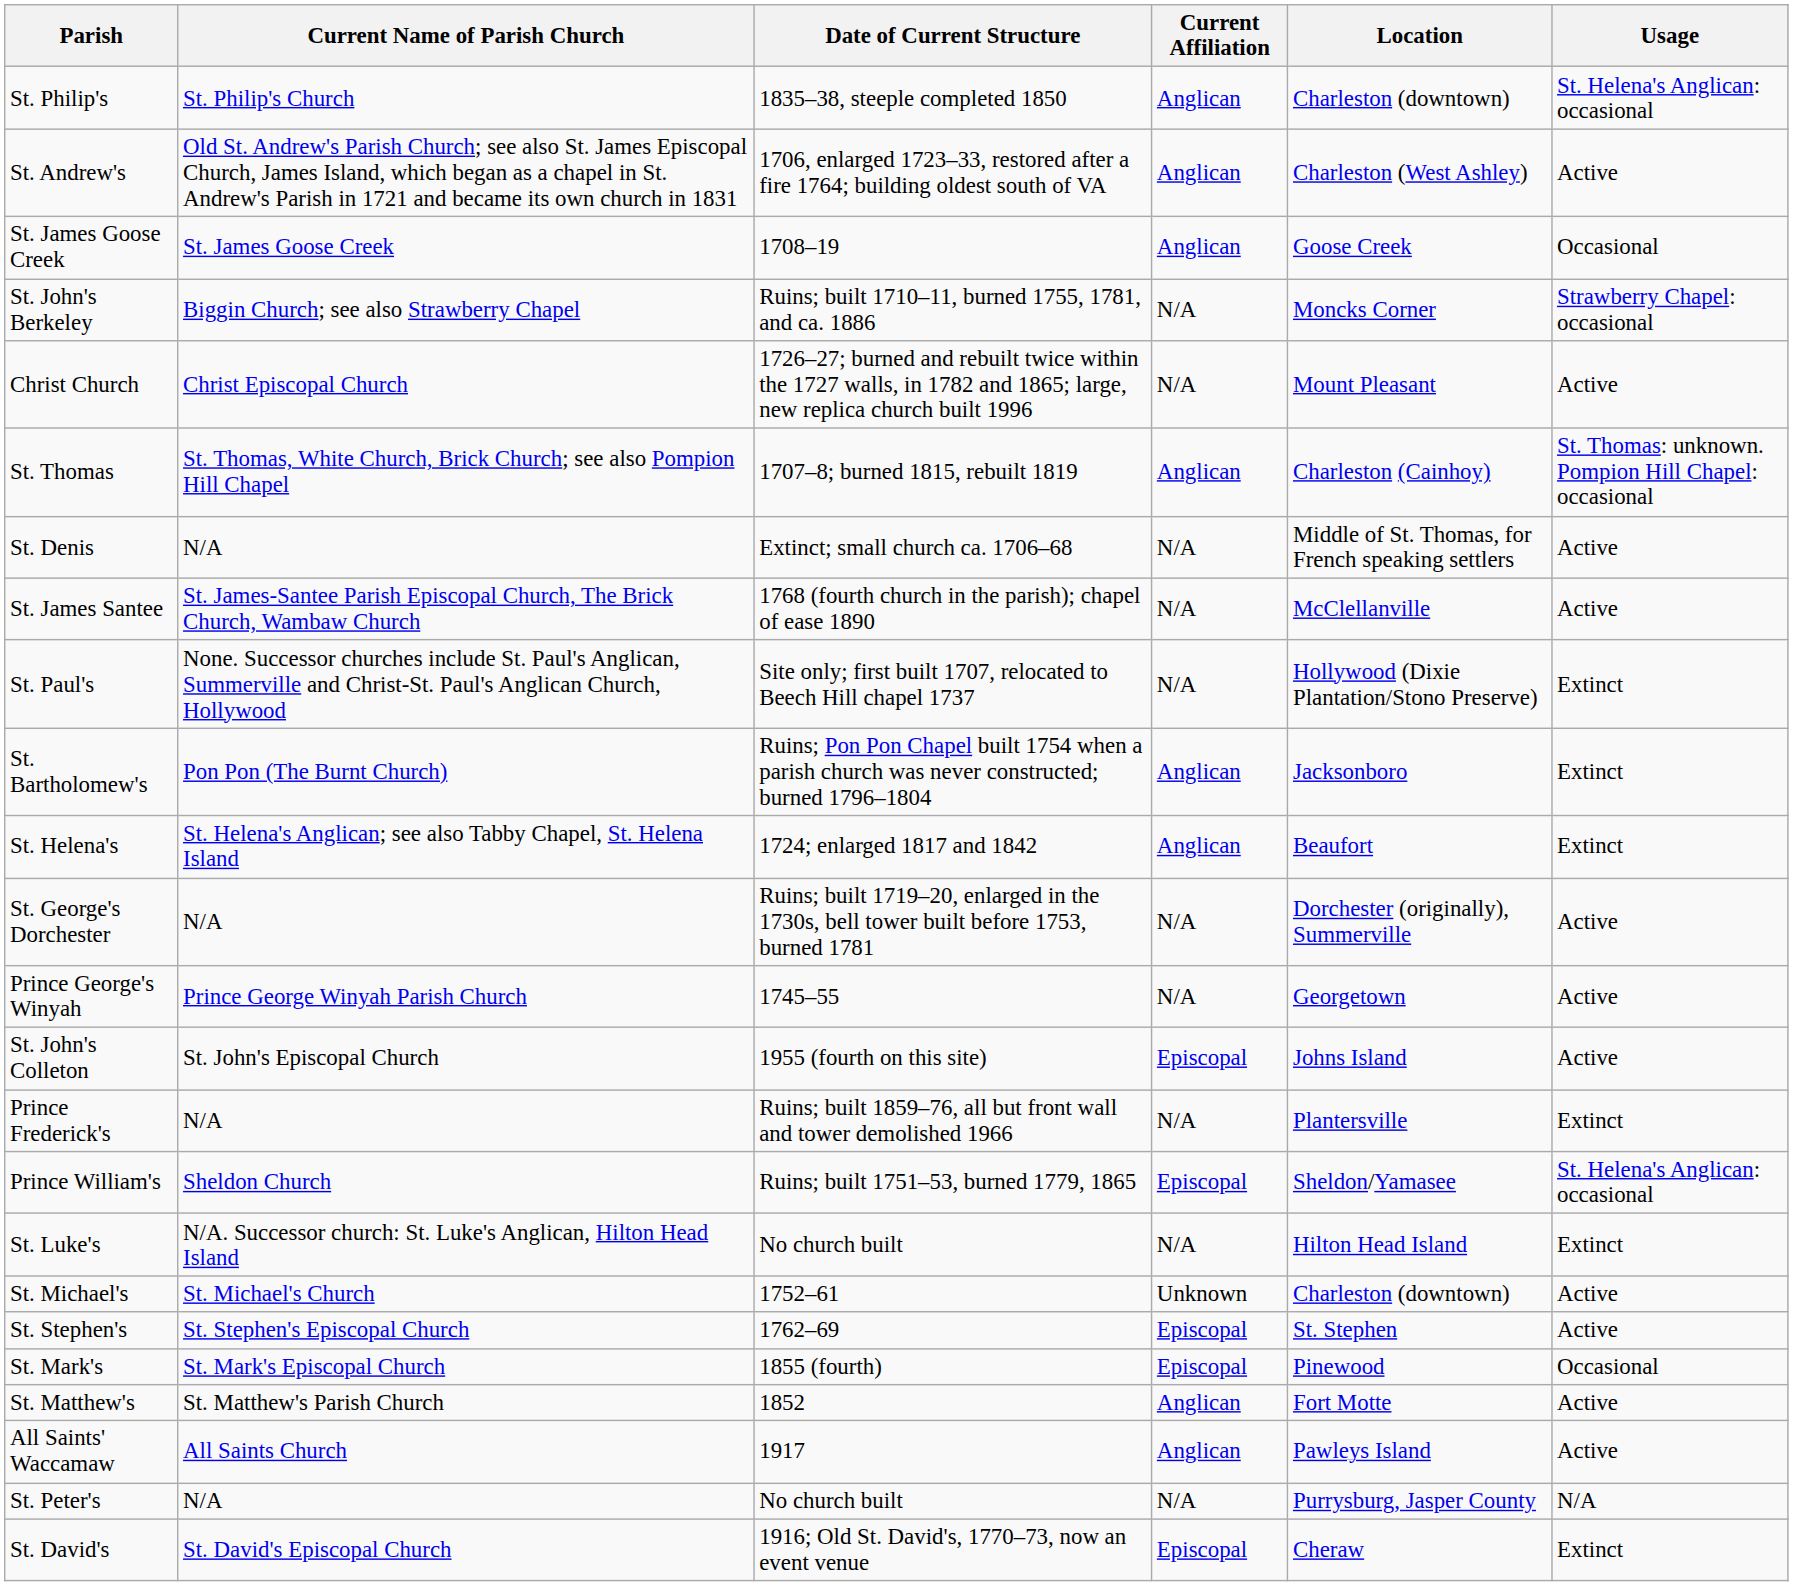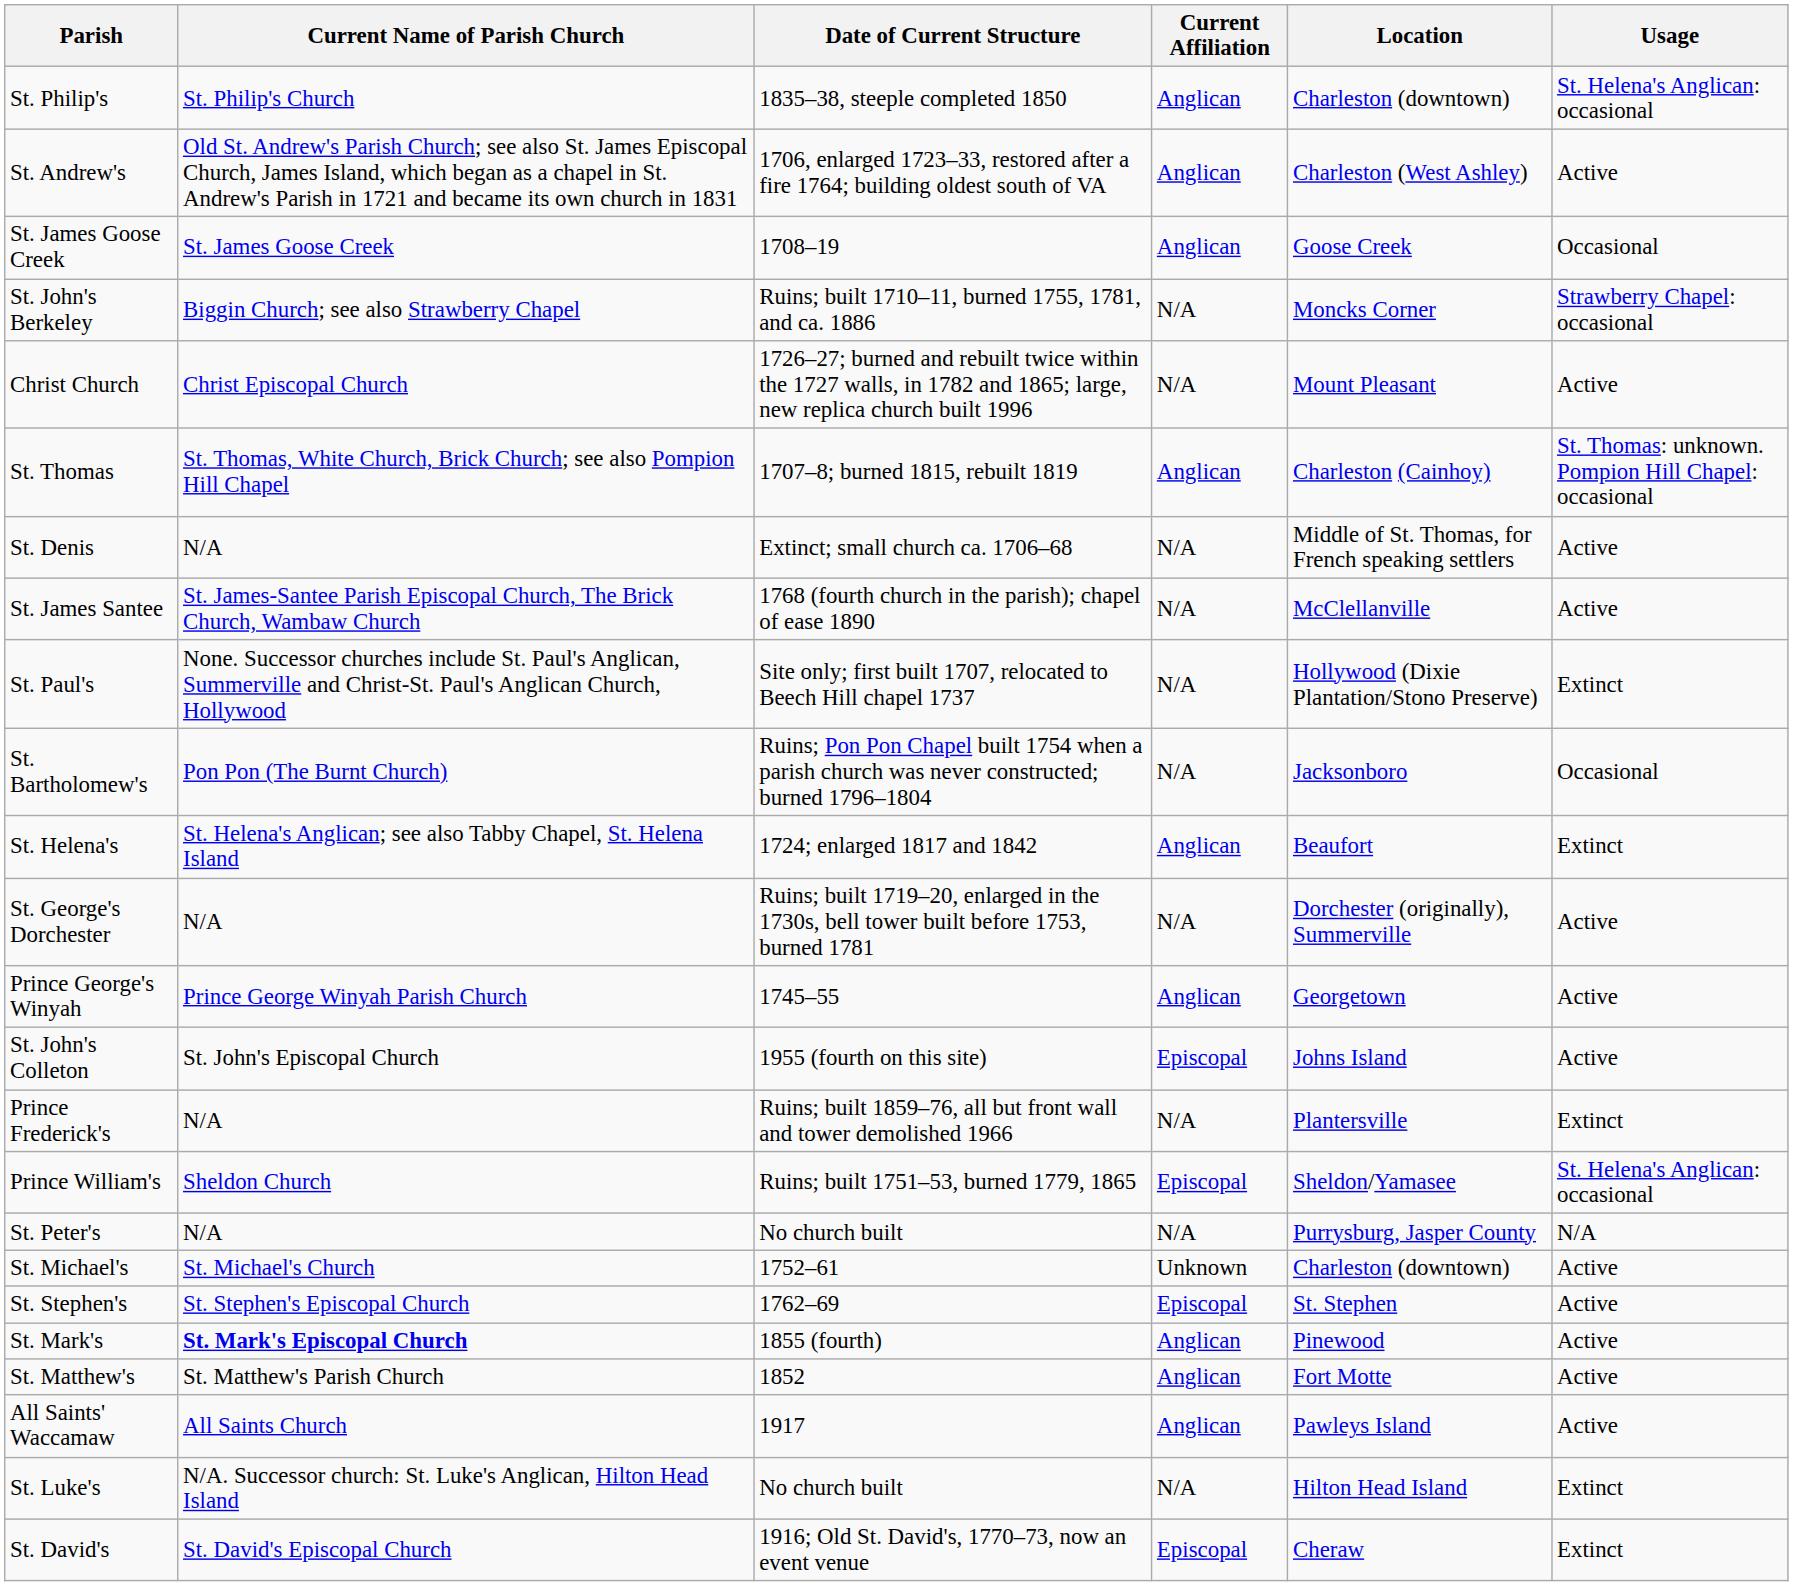St. Bartholomew's | Current Affiliation: Anglican -> N/A
St. Bartholomew's | Usage: Extinct -> Occasional
Prince George's Winyah | Current Affiliation: N/A -> Anglican
rows swapped: St. Peter's <-> St. Luke's
St. Mark's | Current Name of Parish Church: normal -> bold
St. Mark's | Current Affiliation: Episcopal -> Anglican
St. Mark's | Usage: Occasional -> Active
